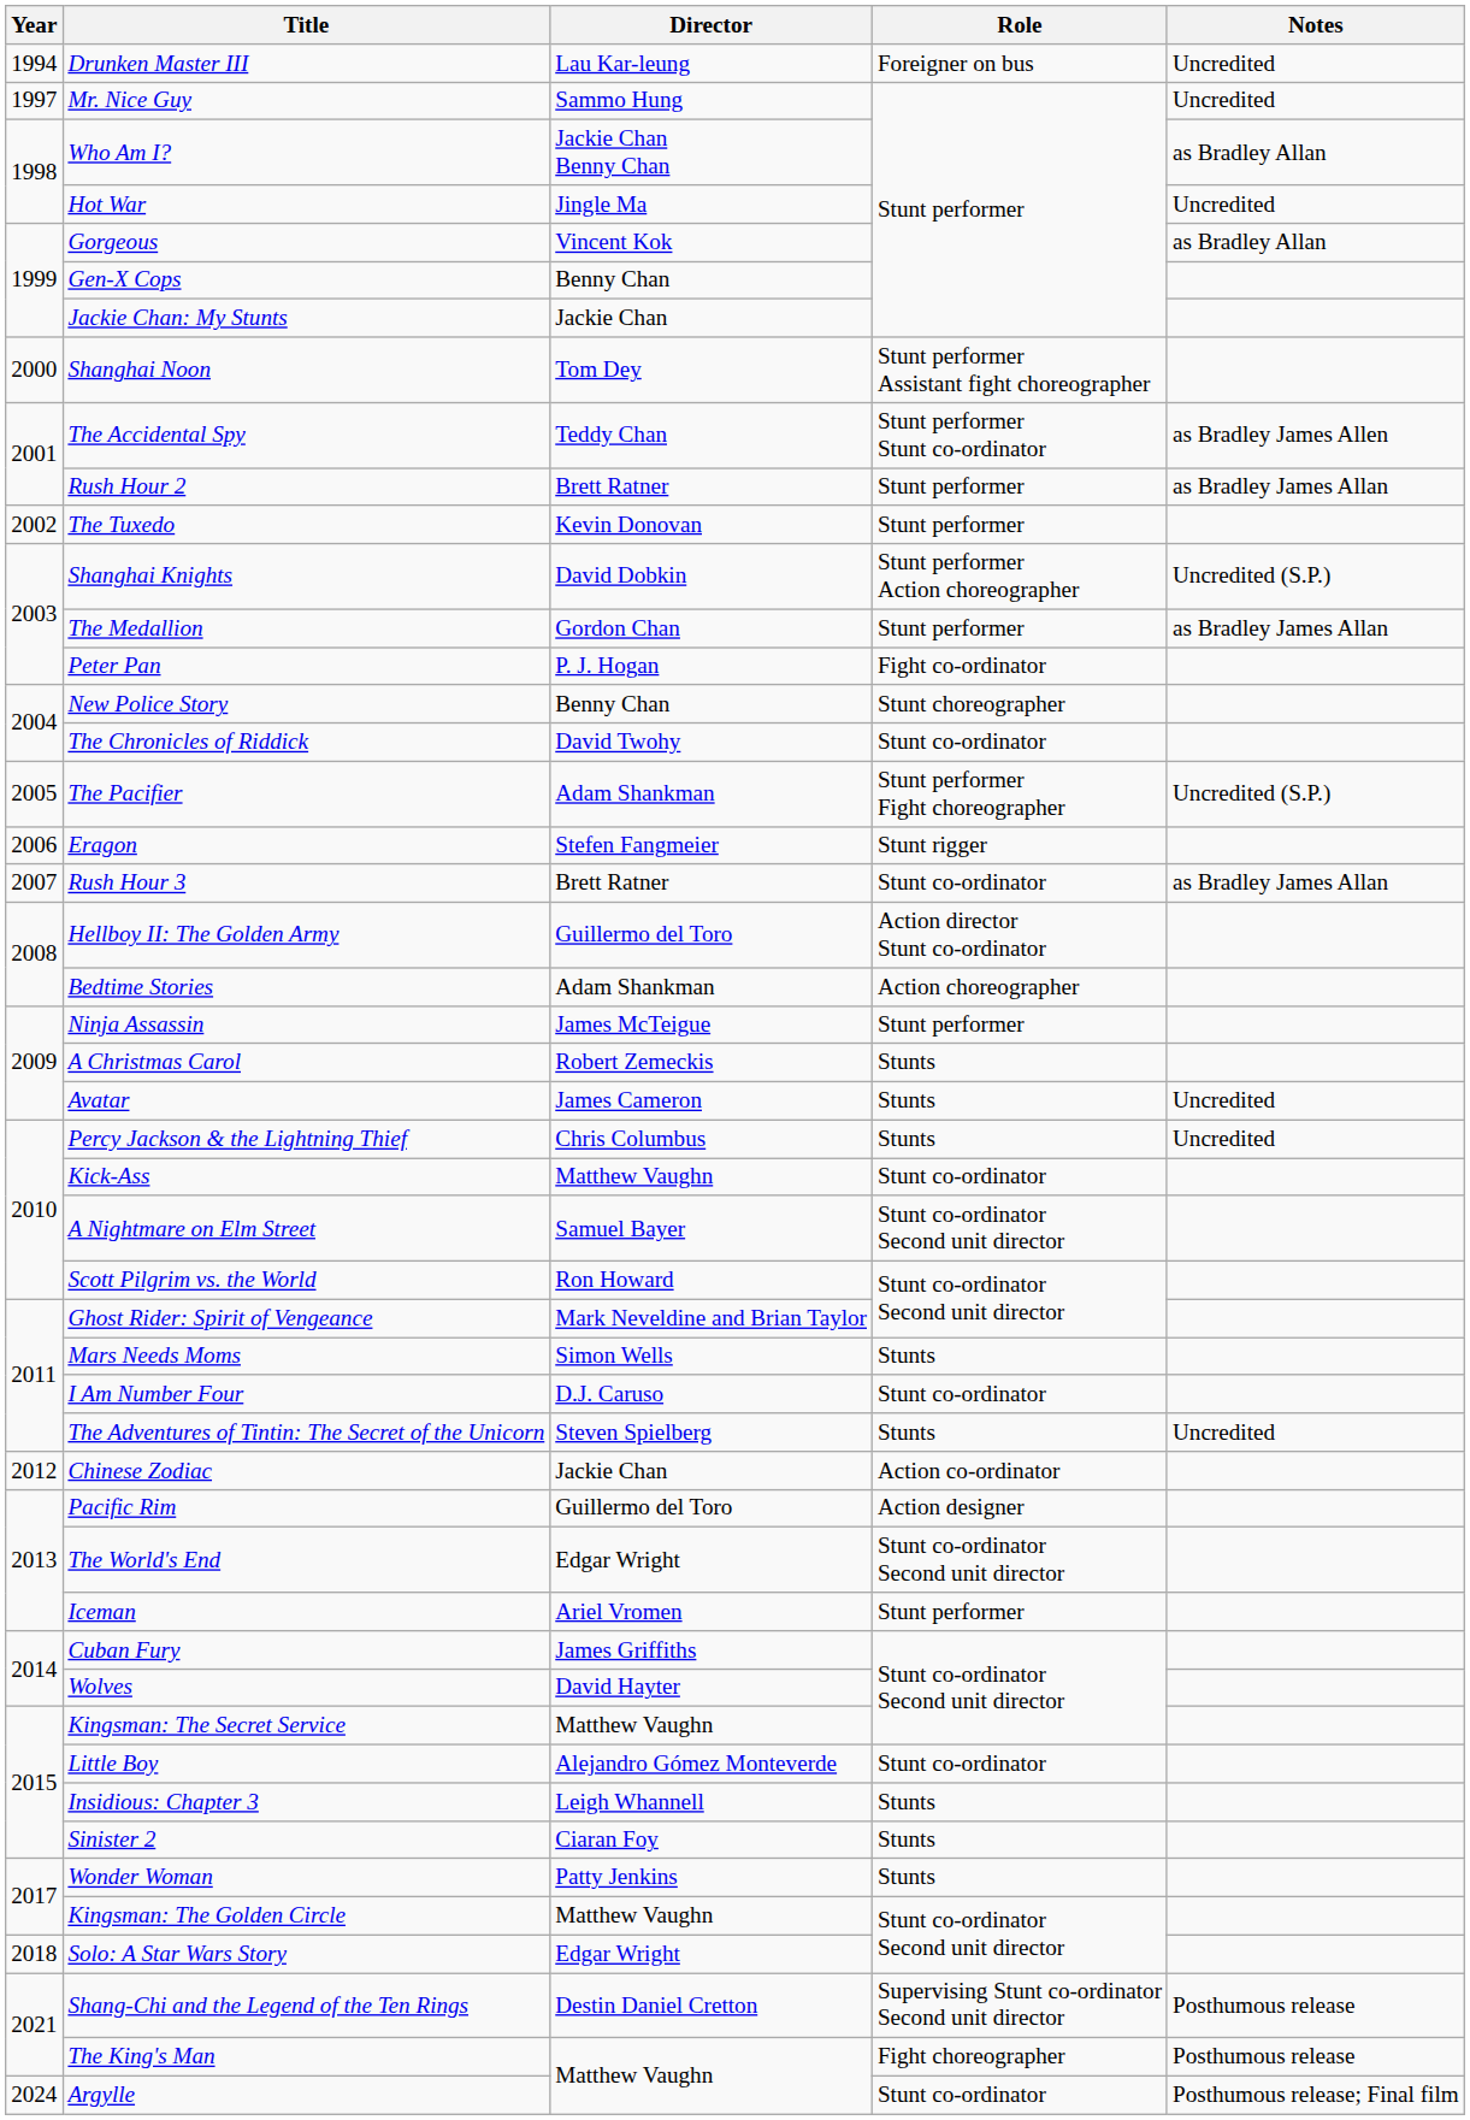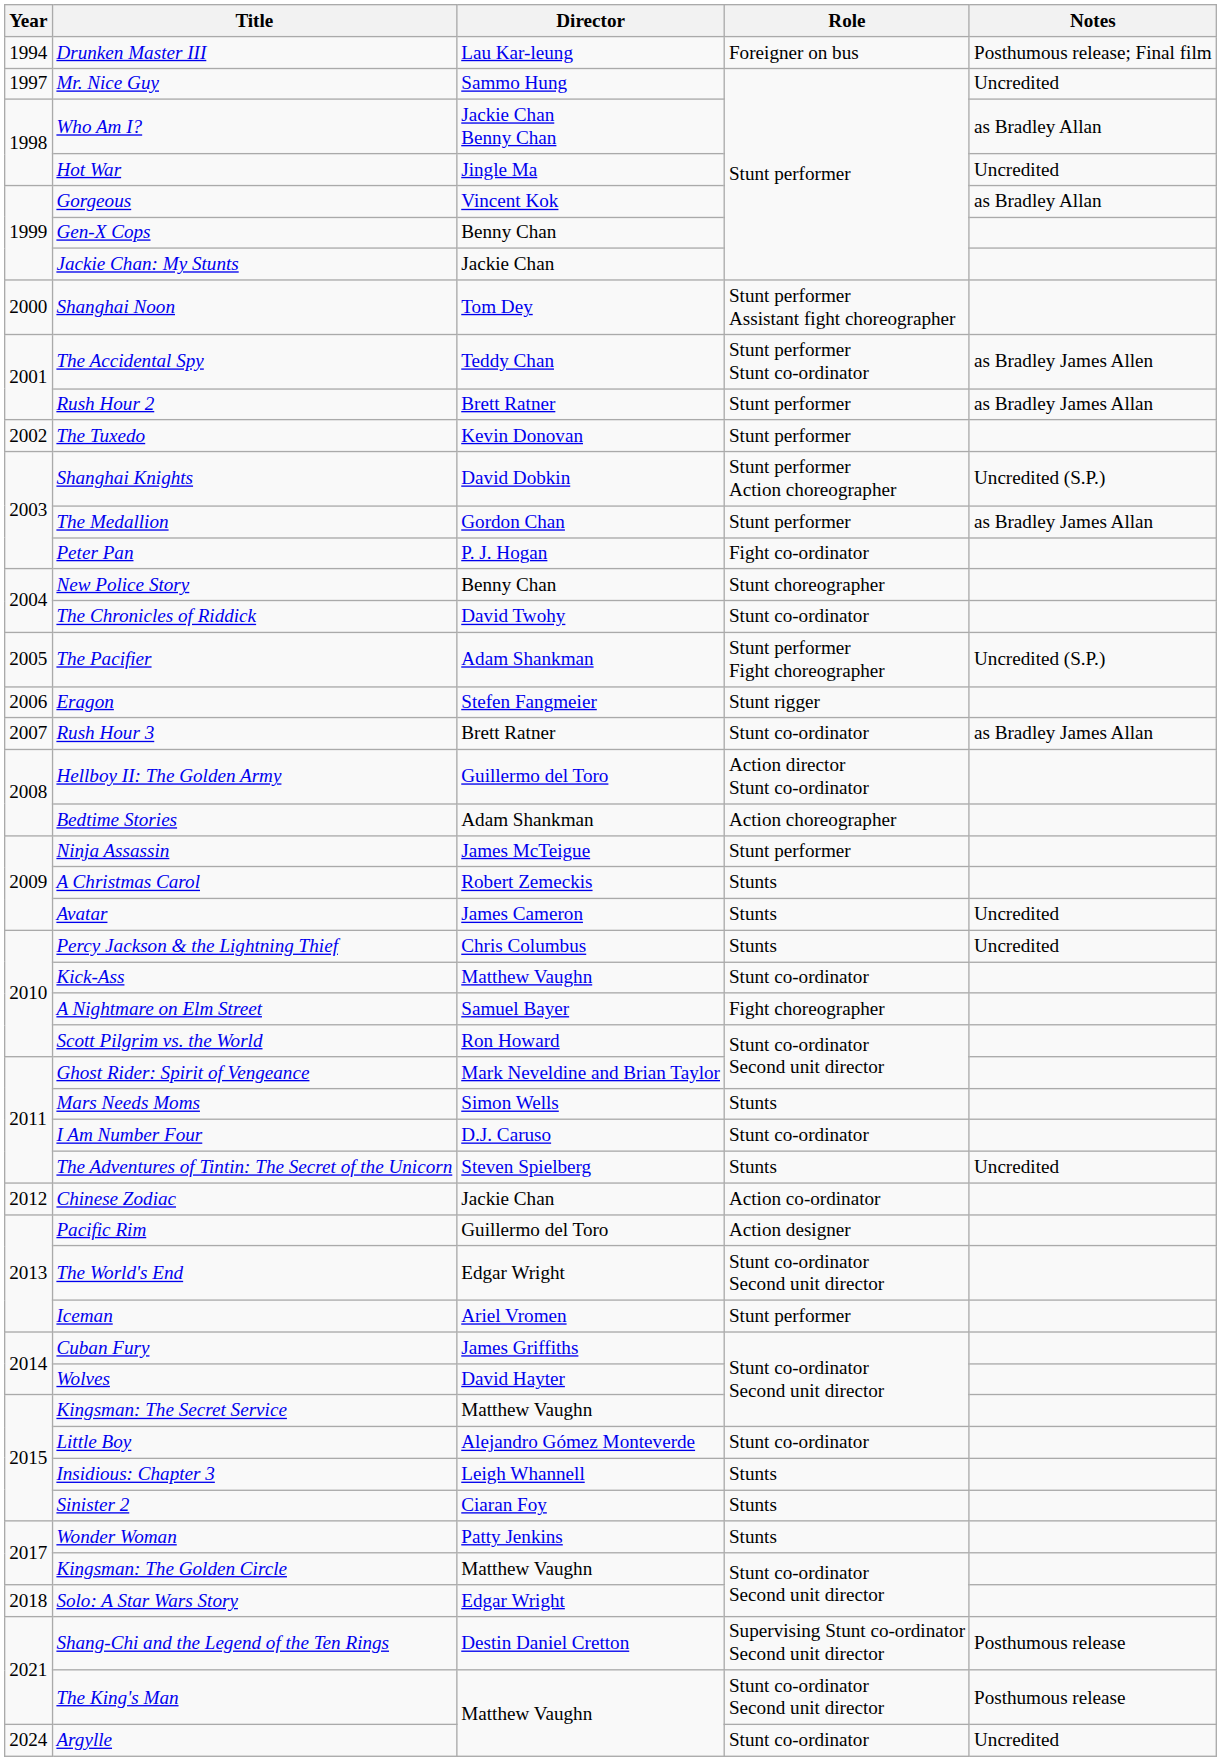Drunken Master III | Notes: Uncredited -> Posthumous release; Final film
A Nightmare on Elm Street | Role: Stunt co-ordinator Second unit director -> Fight choreographer
The King's Man | Role: Fight choreographer -> Stunt co-ordinator Second unit director
Argylle | Notes: Posthumous release; Final film -> Uncredited
